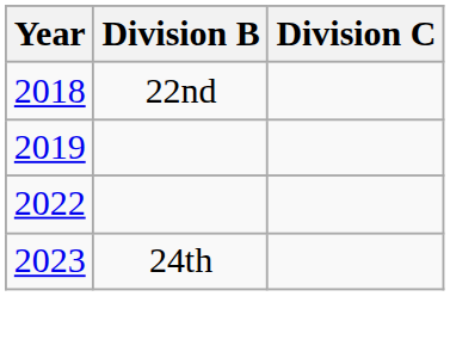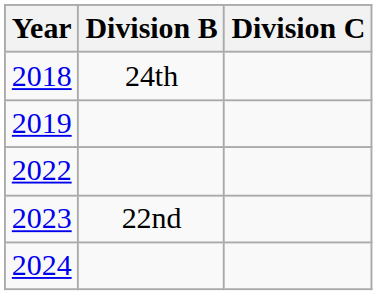2018 | Division B: 22nd -> 24th
2023 | Division B: 24th -> 22nd
+ row: 2024
